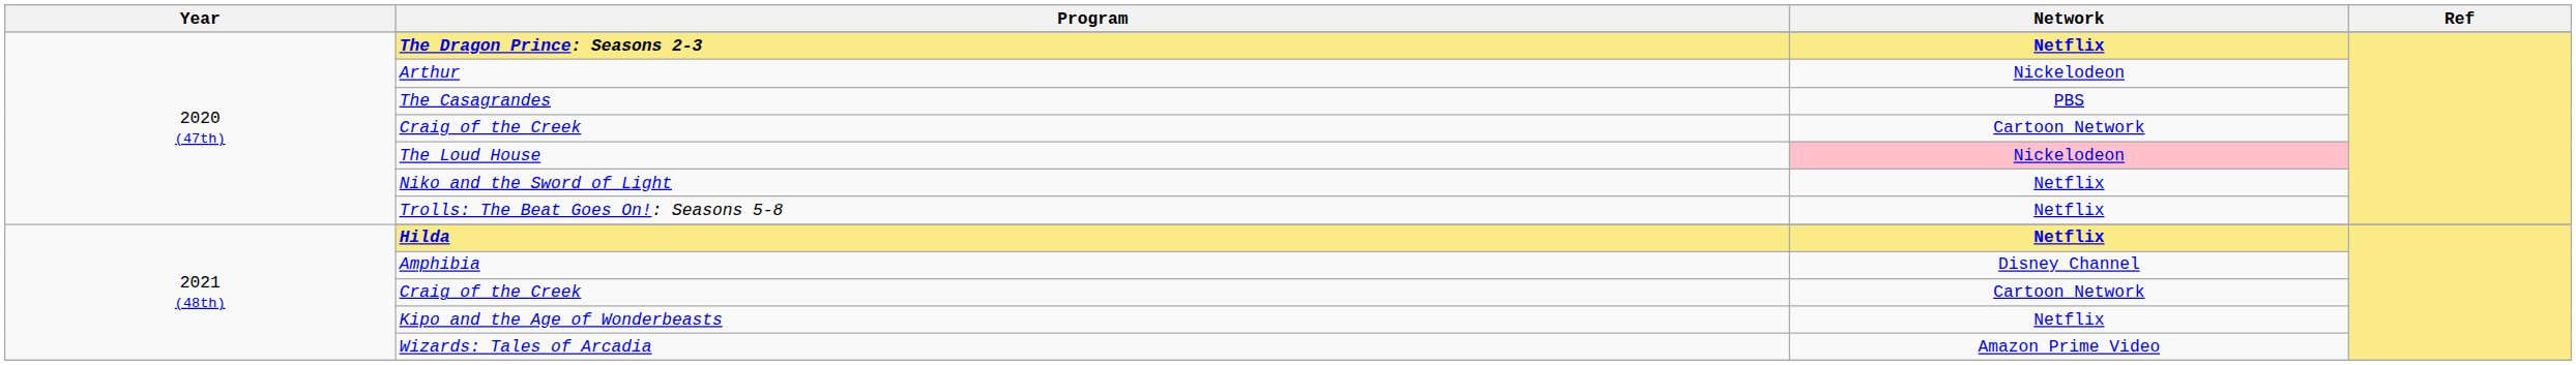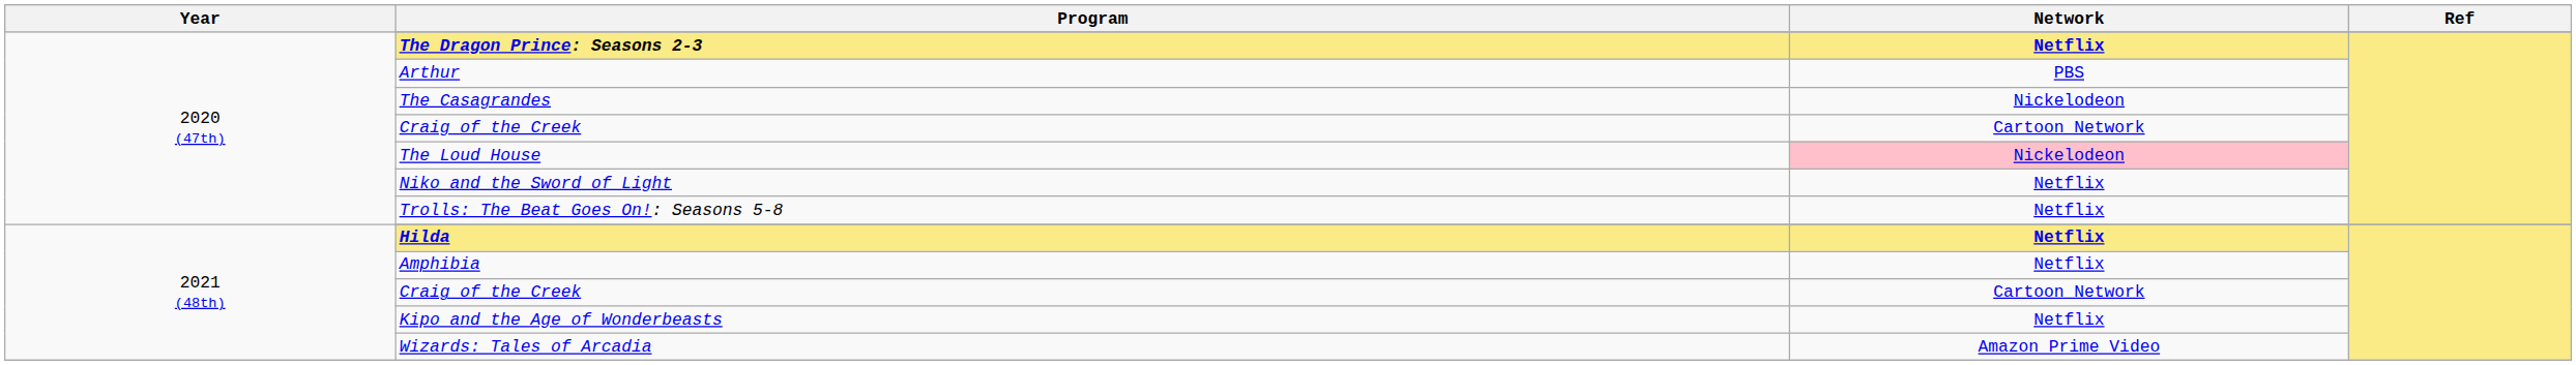Arthur | Network: Nickelodeon -> PBS
The Casagrandes | Network: PBS -> Nickelodeon
Amphibia | Network: Disney Channel -> Netflix
